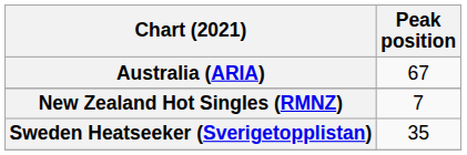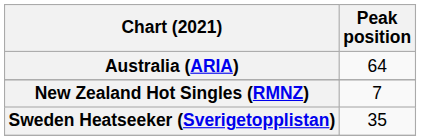Australia (ARIA) | Peak position: 67 -> 64
